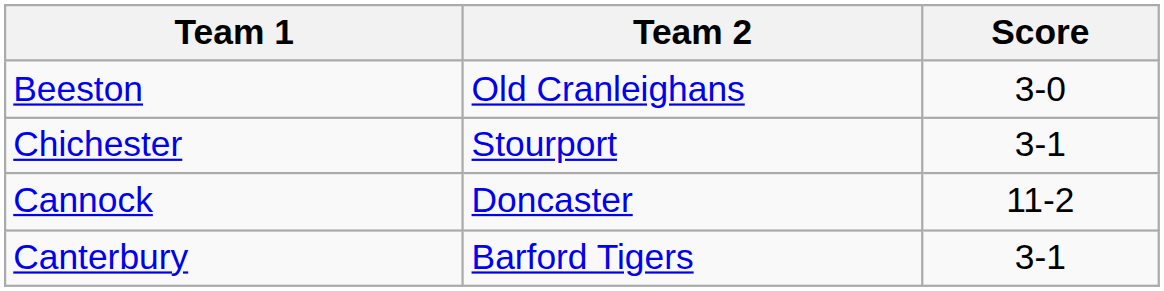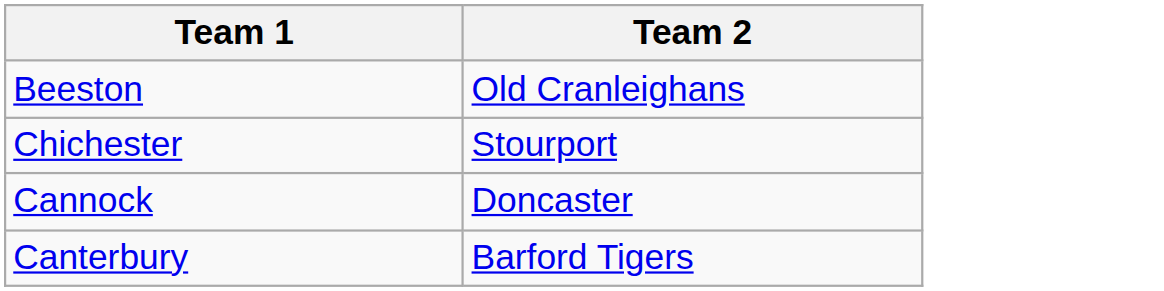- column: Score | 3-0 | 3-1 | 11-2 | 3-1
